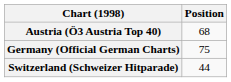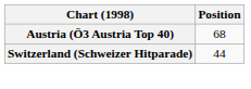- row: Germany (Official German Charts) | 75
